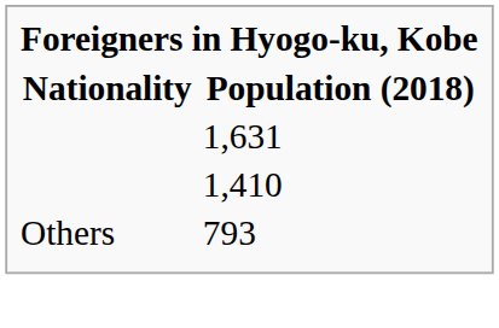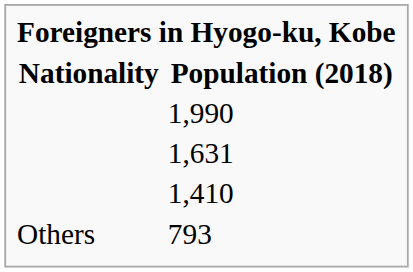+ row: 1,990
